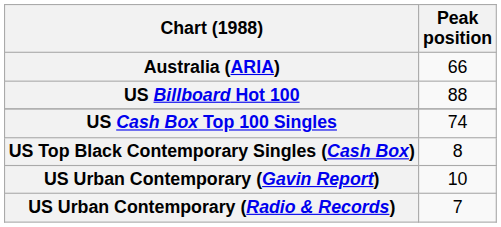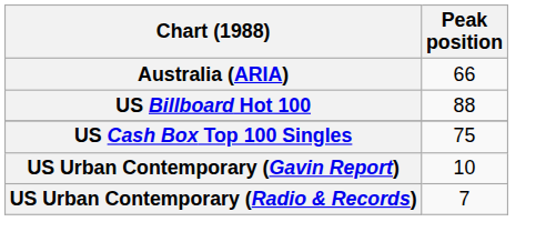US Cash Box Top 100 Singles | Peak position: 74 -> 75
- row: US Top Black Contemporary Singles (Cash Box) | 8
